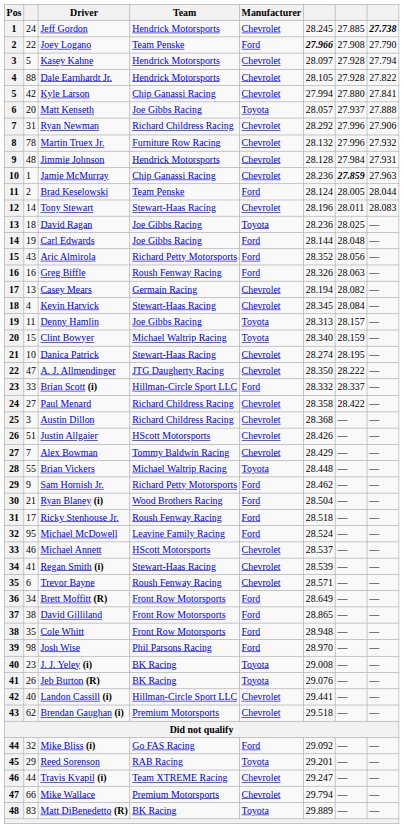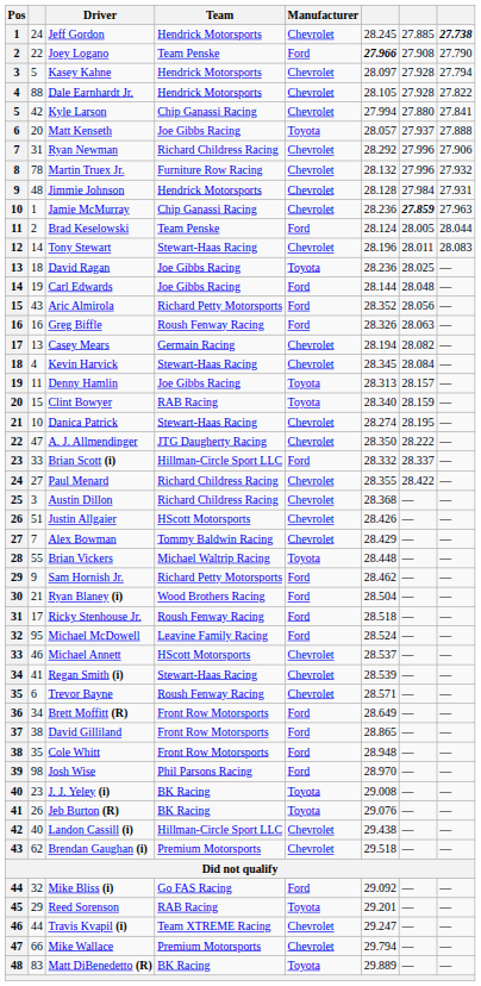Clint Bowyer | Team: Michael Waltrip Racing -> RAB Racing
Paul Menard | column 6: 28.358 -> 28.355
Landon Cassill (i) | column 6: 29.441 -> 29.438
